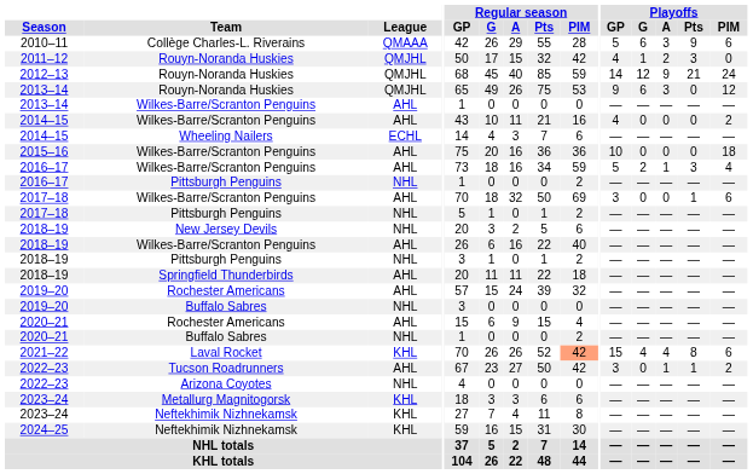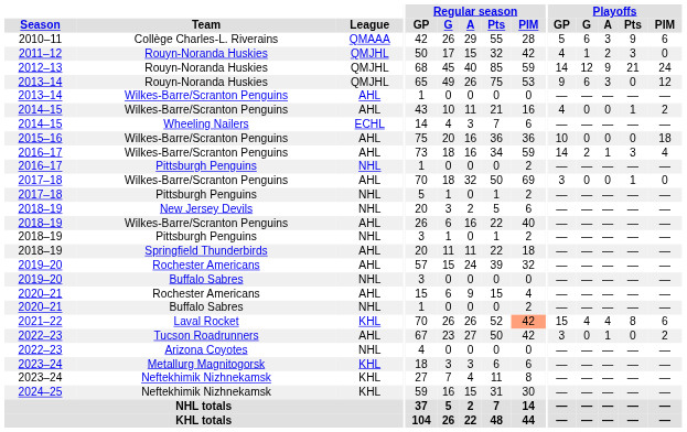2014–15 / Wilkes-Barre/Scranton Penguins | Playoffs / Pts: 0 -> 1
2016–17 / Wilkes-Barre/Scranton Penguins | Playoffs / GP: 5 -> 14
2017–18 / Wilkes-Barre/Scranton Penguins | Playoffs / PIM: 6 -> 0
2022–23 / Tucson Roadrunners | Playoffs / Pts: 1 -> 0
